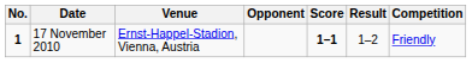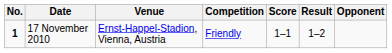columns swapped: Opponent <-> Competition
17 November 2010 | Score: bold -> normal
